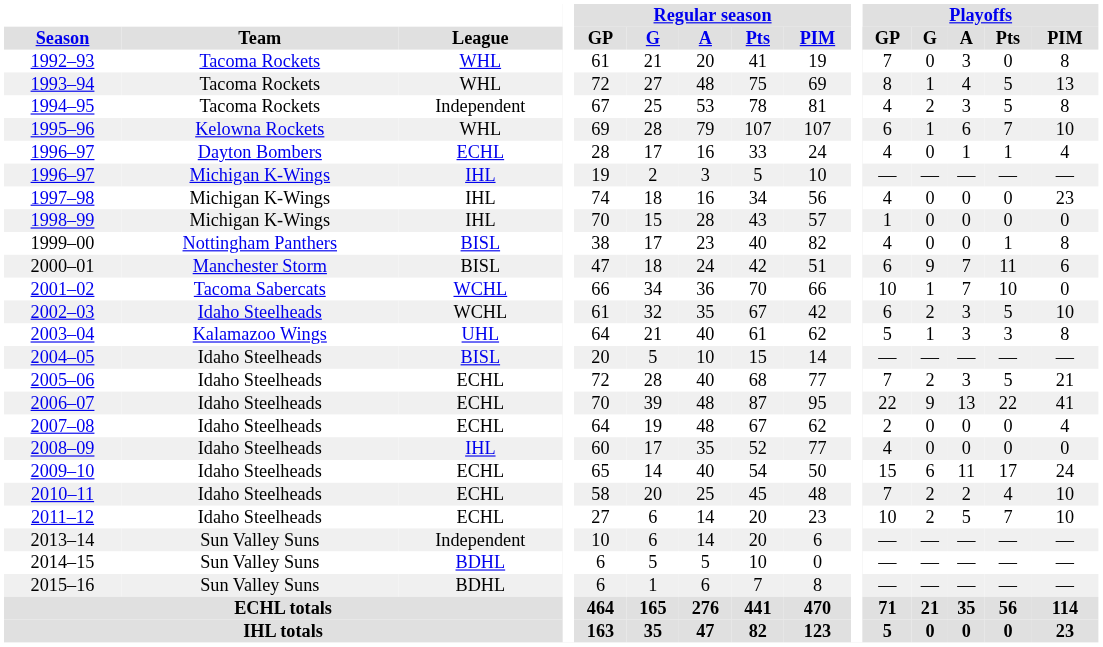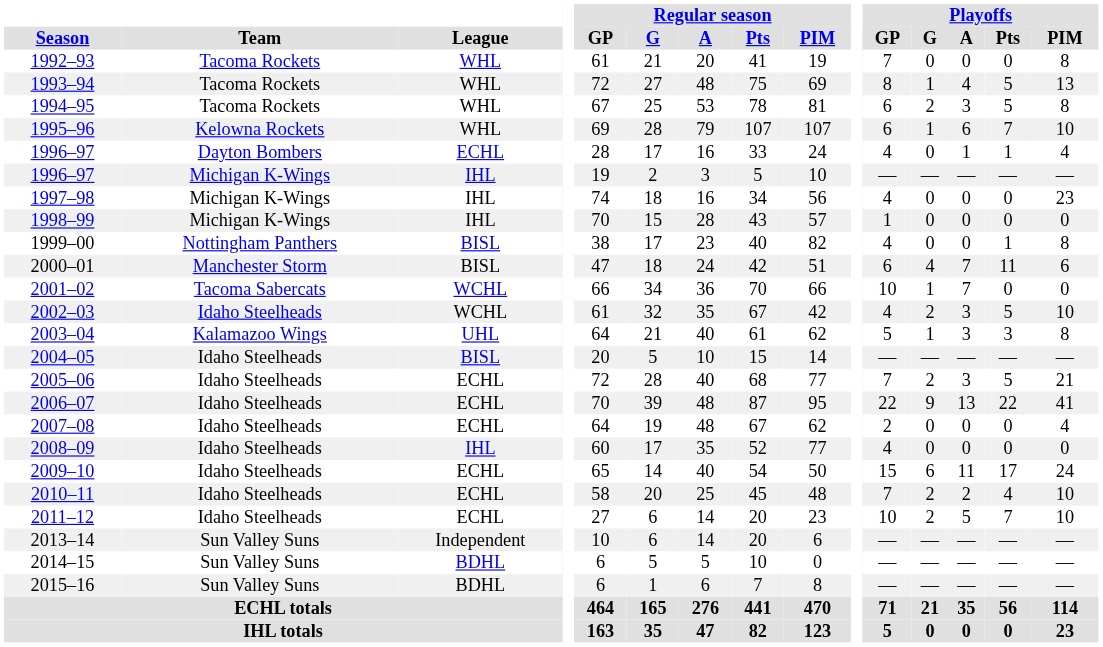1992–93 | Playoffs / A: 3 -> 0
1994–95 | League: Independent -> WHL
1994–95 | Playoffs / GP: 4 -> 6
2000–01 | Playoffs / G: 9 -> 4
2001–02 | Playoffs / Pts: 10 -> 0
2002–03 | Playoffs / GP: 6 -> 4
